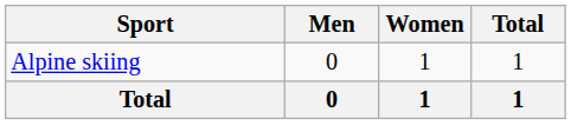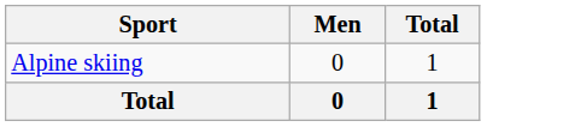- column: Women | 1 | 1
